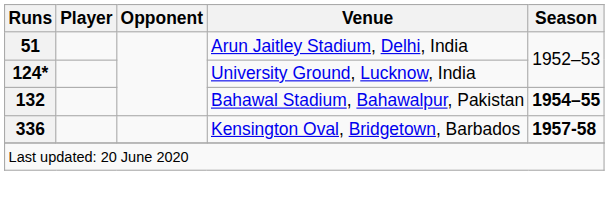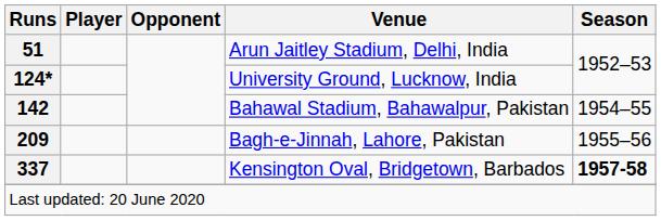Bahawal Stadium, Bahawalpur, Pakistan | Runs: 132 -> 142
Bahawal Stadium, Bahawalpur, Pakistan | Season: bold -> normal
+ row: 209 | Bagh-e-Jinnah, Lahore, Pakistan | 1955–56
Kensington Oval, Bridgetown, Barbados | Runs: 336 -> 337
